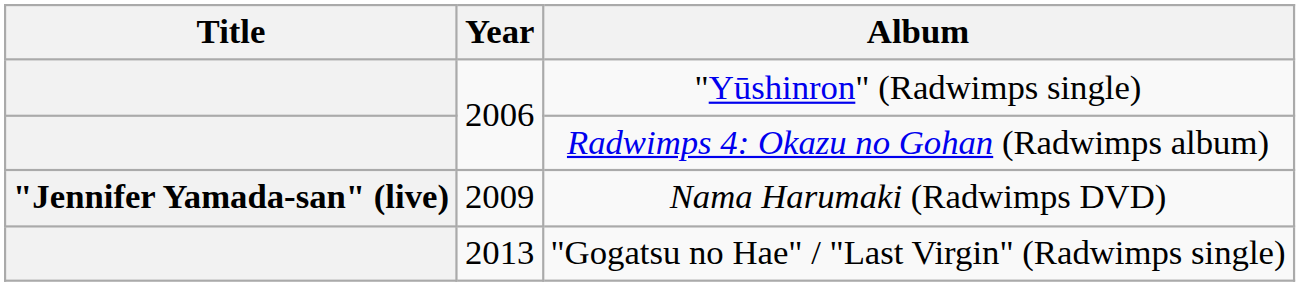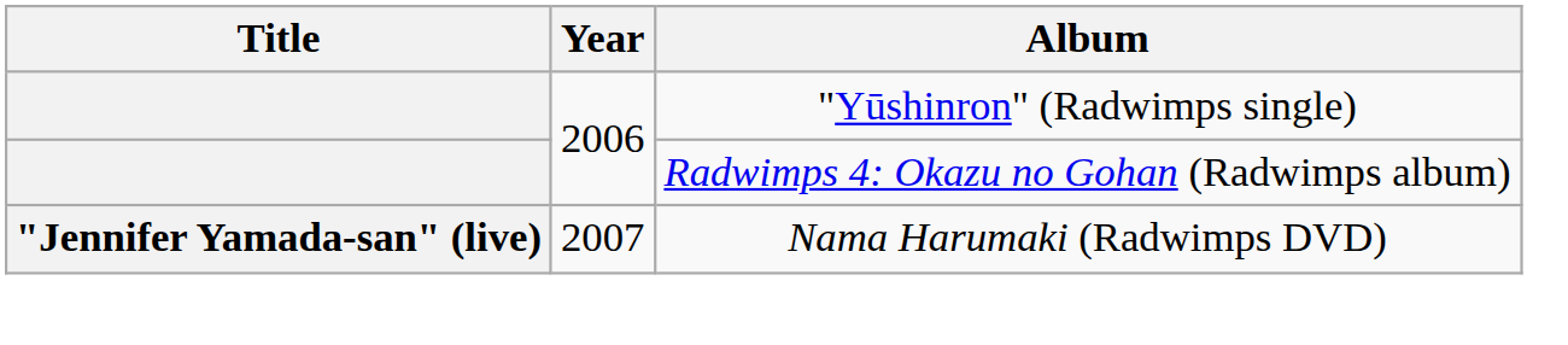Nama Harumaki (Radwimps DVD) | Year: 2009 -> 2007
- row: 2013 | "Gogatsu no Hae" / "Last Virgin" (Radwimps single)
